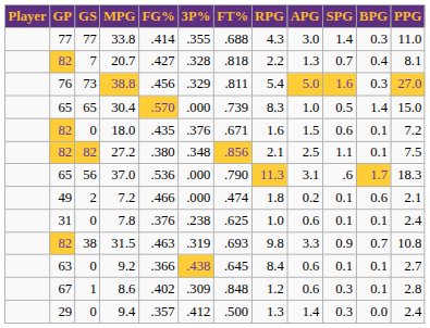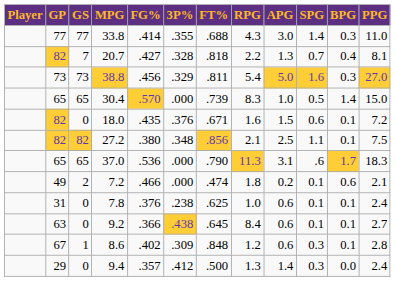38.8 | GP: 76 -> 73
37.0 | GS: 56 -> 65
- row: 82 | 38 | 31.5 | .463 | .319 | .693 | 9.8 | 3.3 | 0.9 | 0.7 | 10.8
